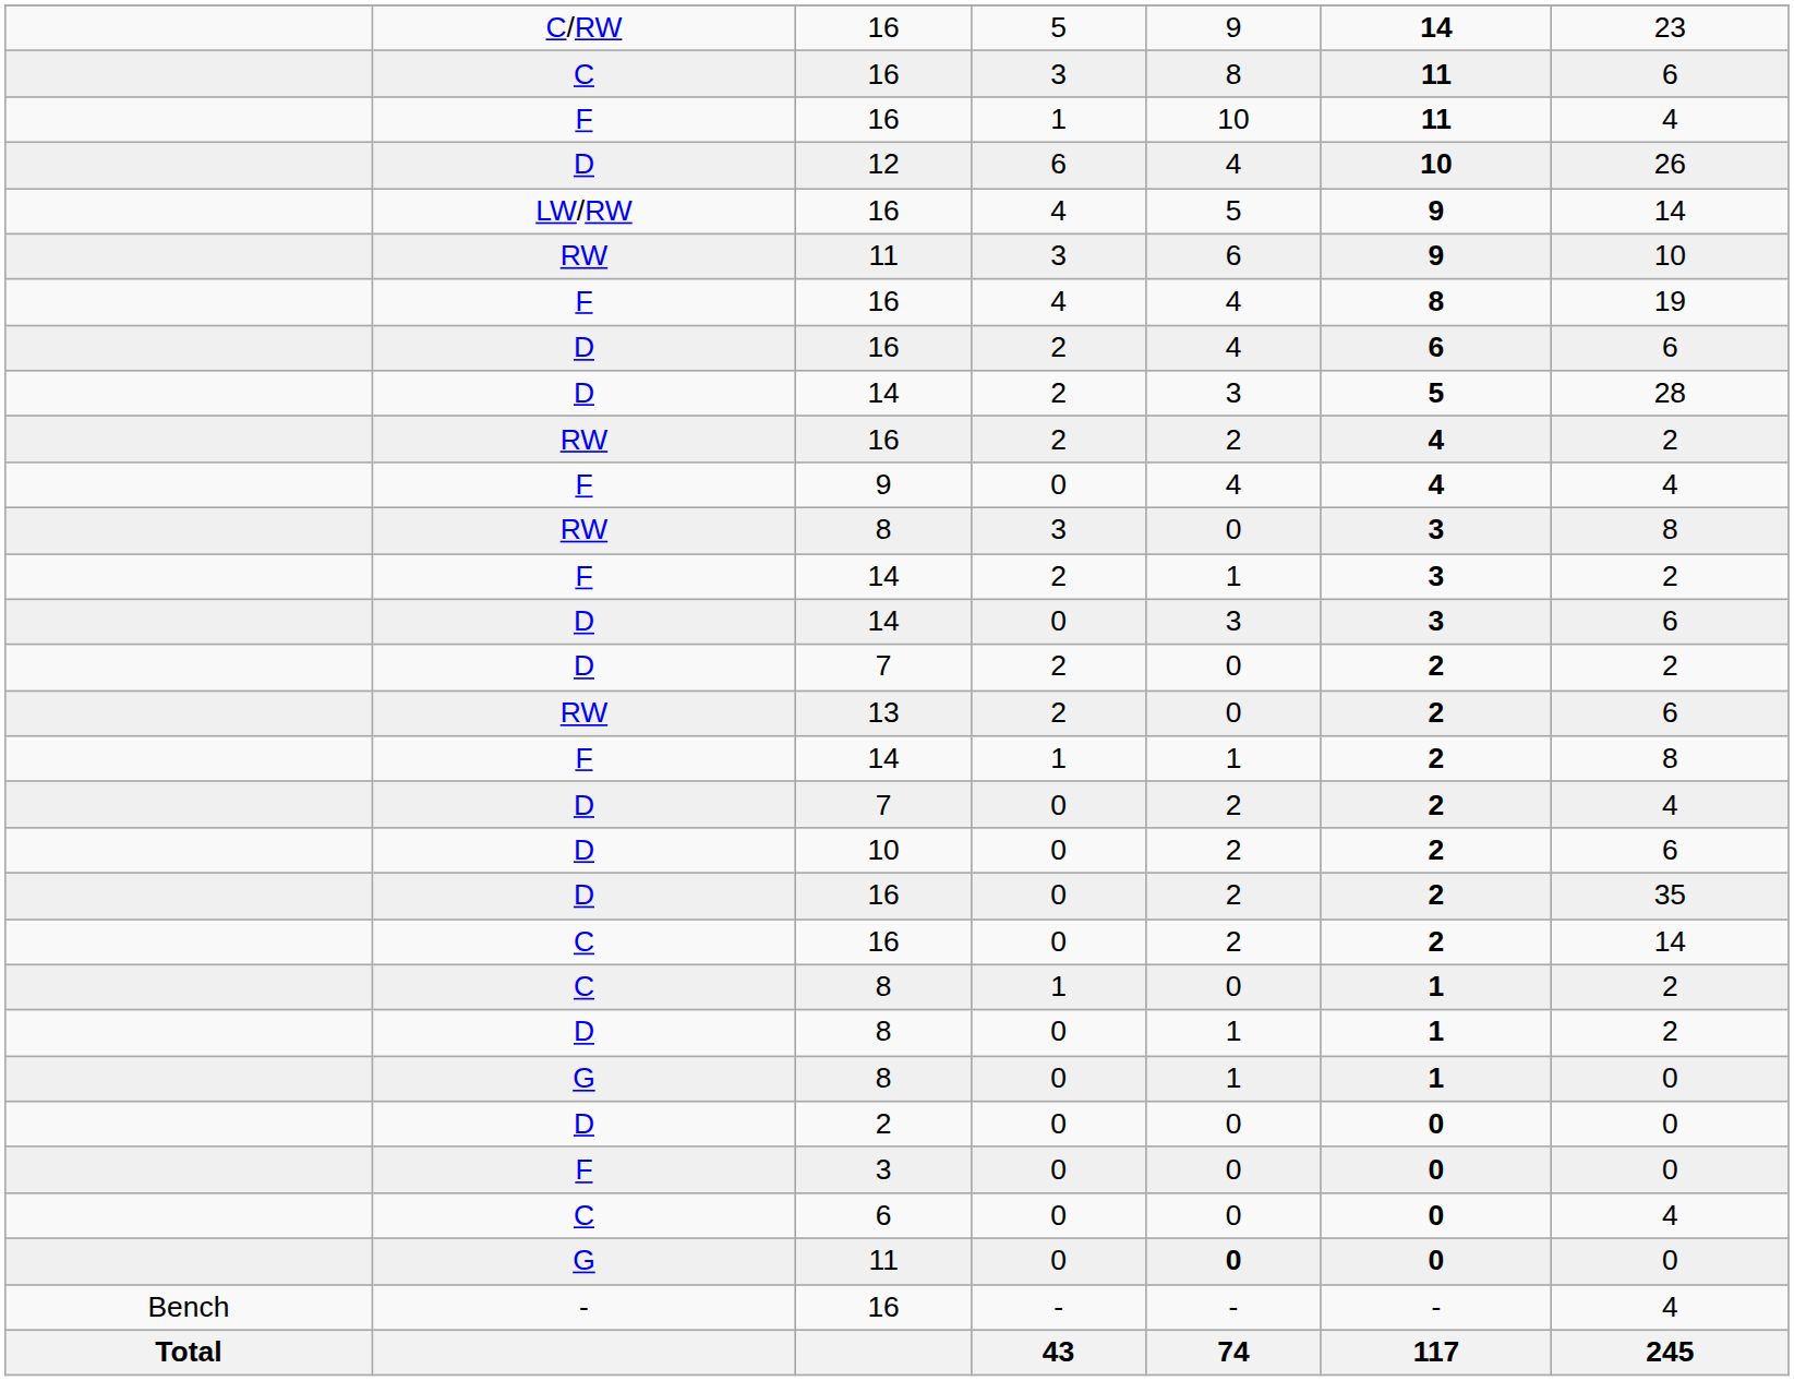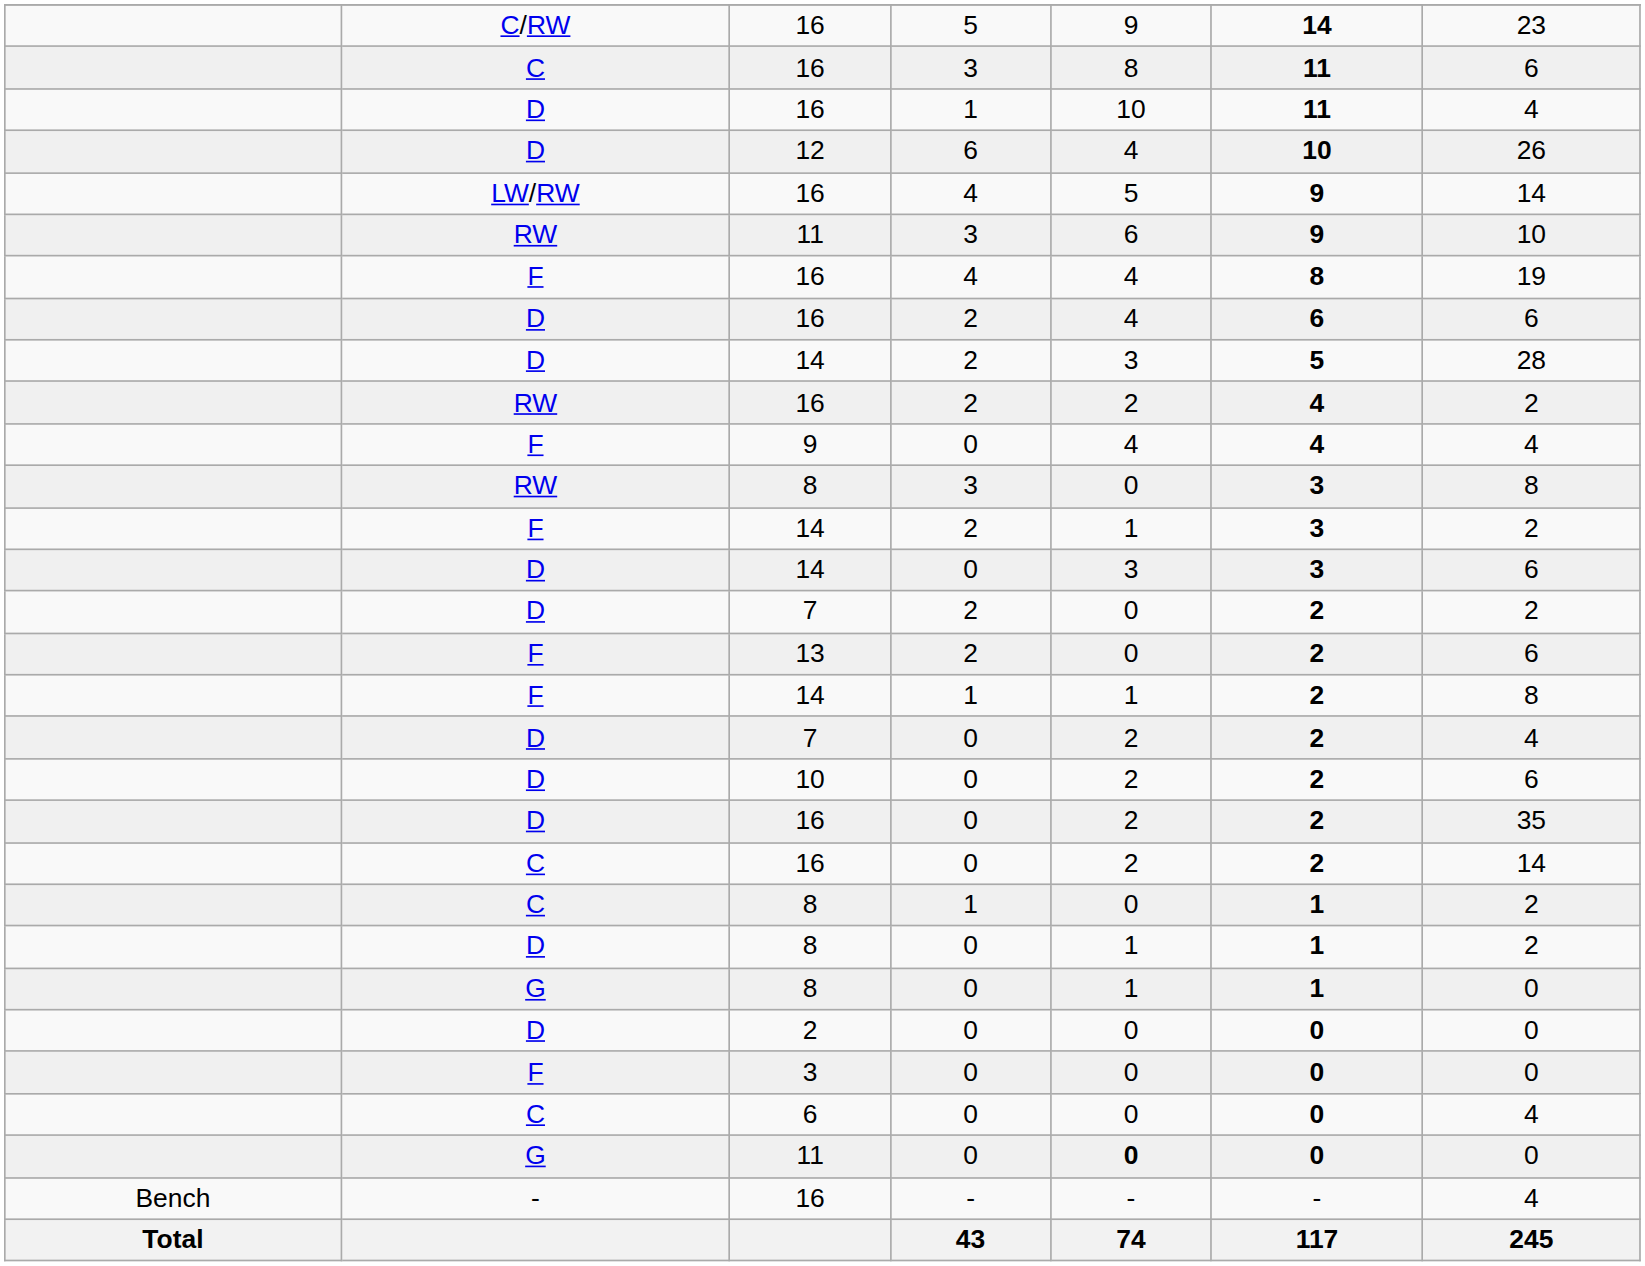16 / 1 | column 2: F -> D
13 | column 2: RW -> F
